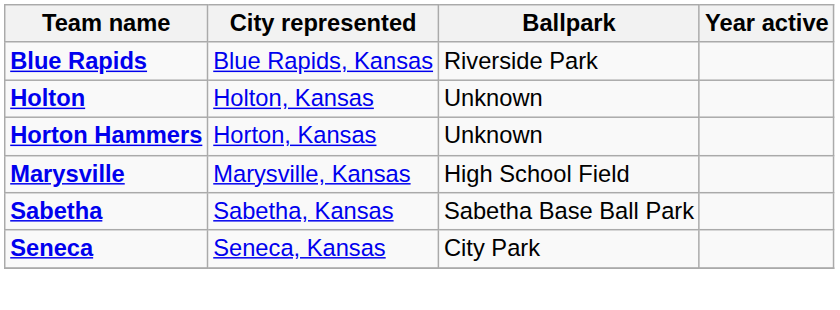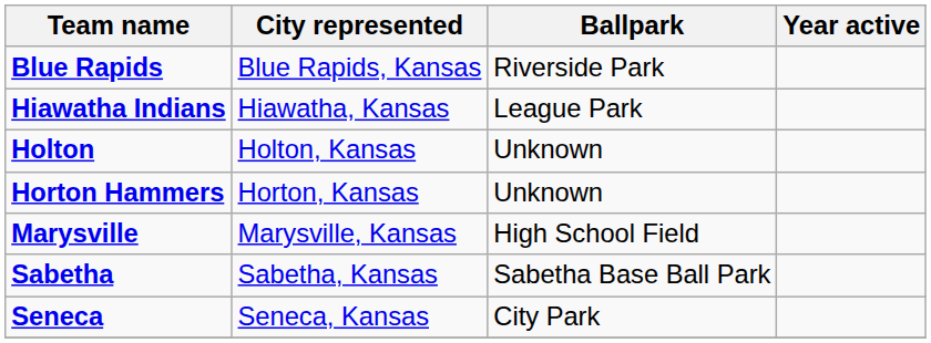+ row: Hiawatha Indians | Hiawatha, Kansas | League Park
